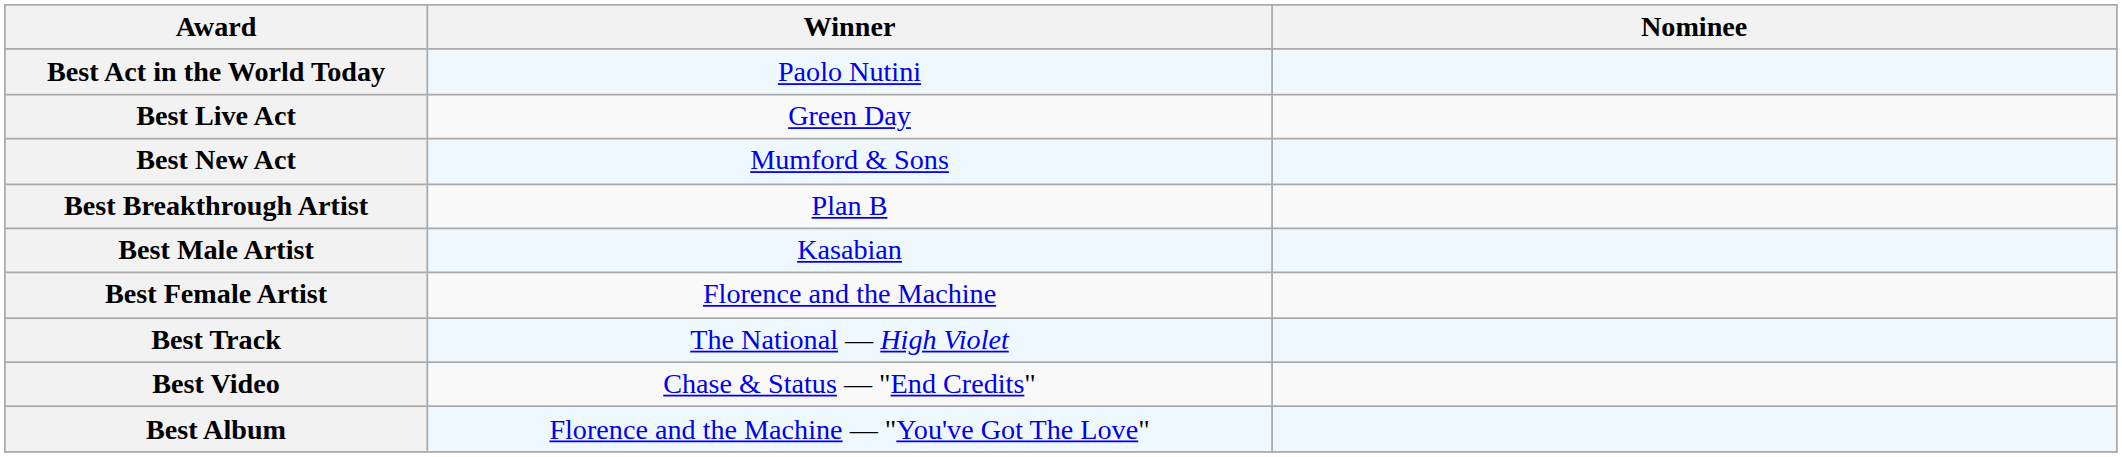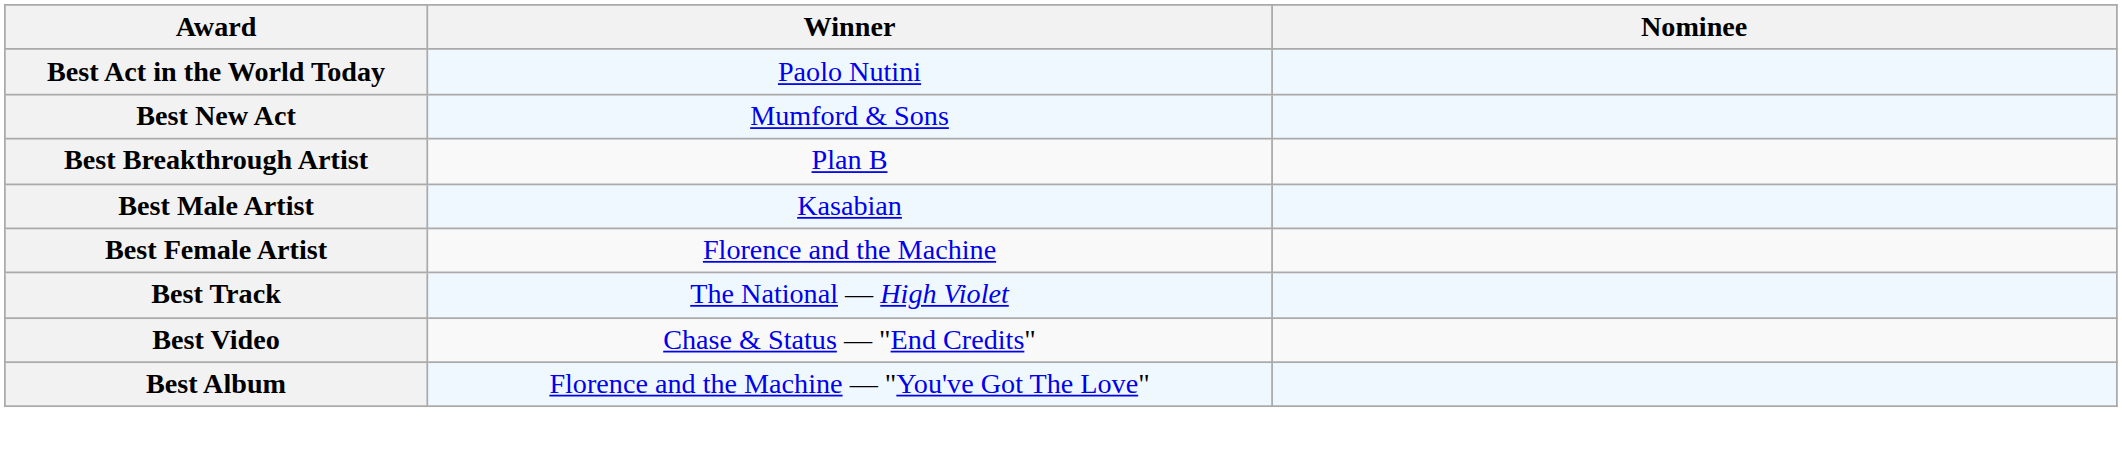- row: Best Live Act | Green Day
